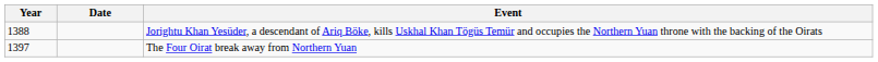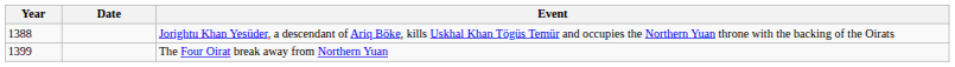The Four Oirat break away from Northern Yuan | Year: 1397 -> 1399
